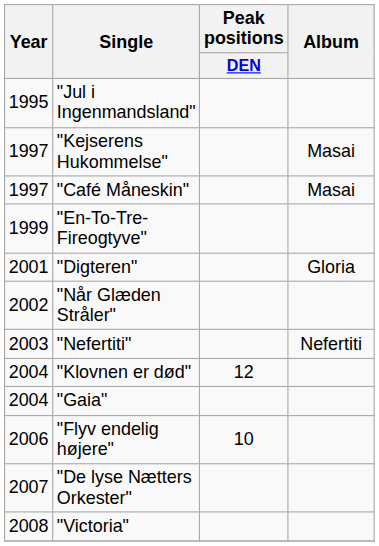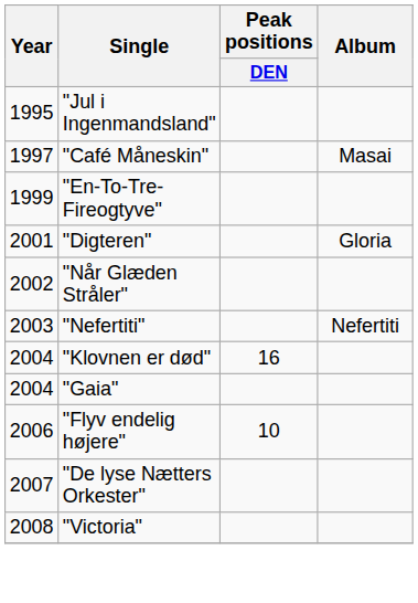- row: 1997 | "Kejserens Hukommelse" | Masai
"Klovnen er død" | Peak positions / DEN: 12 -> 16
